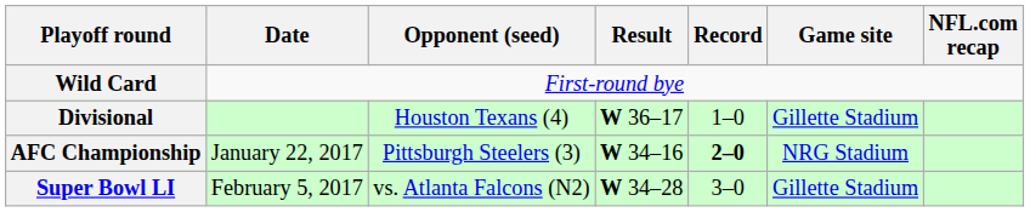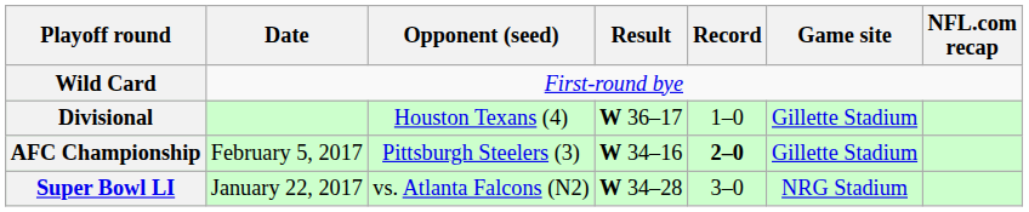AFC Championship | Date: January 22, 2017 -> February 5, 2017
AFC Championship | Game site: NRG Stadium -> Gillette Stadium
Super Bowl LI | Date: February 5, 2017 -> January 22, 2017
Super Bowl LI | Game site: Gillette Stadium -> NRG Stadium
